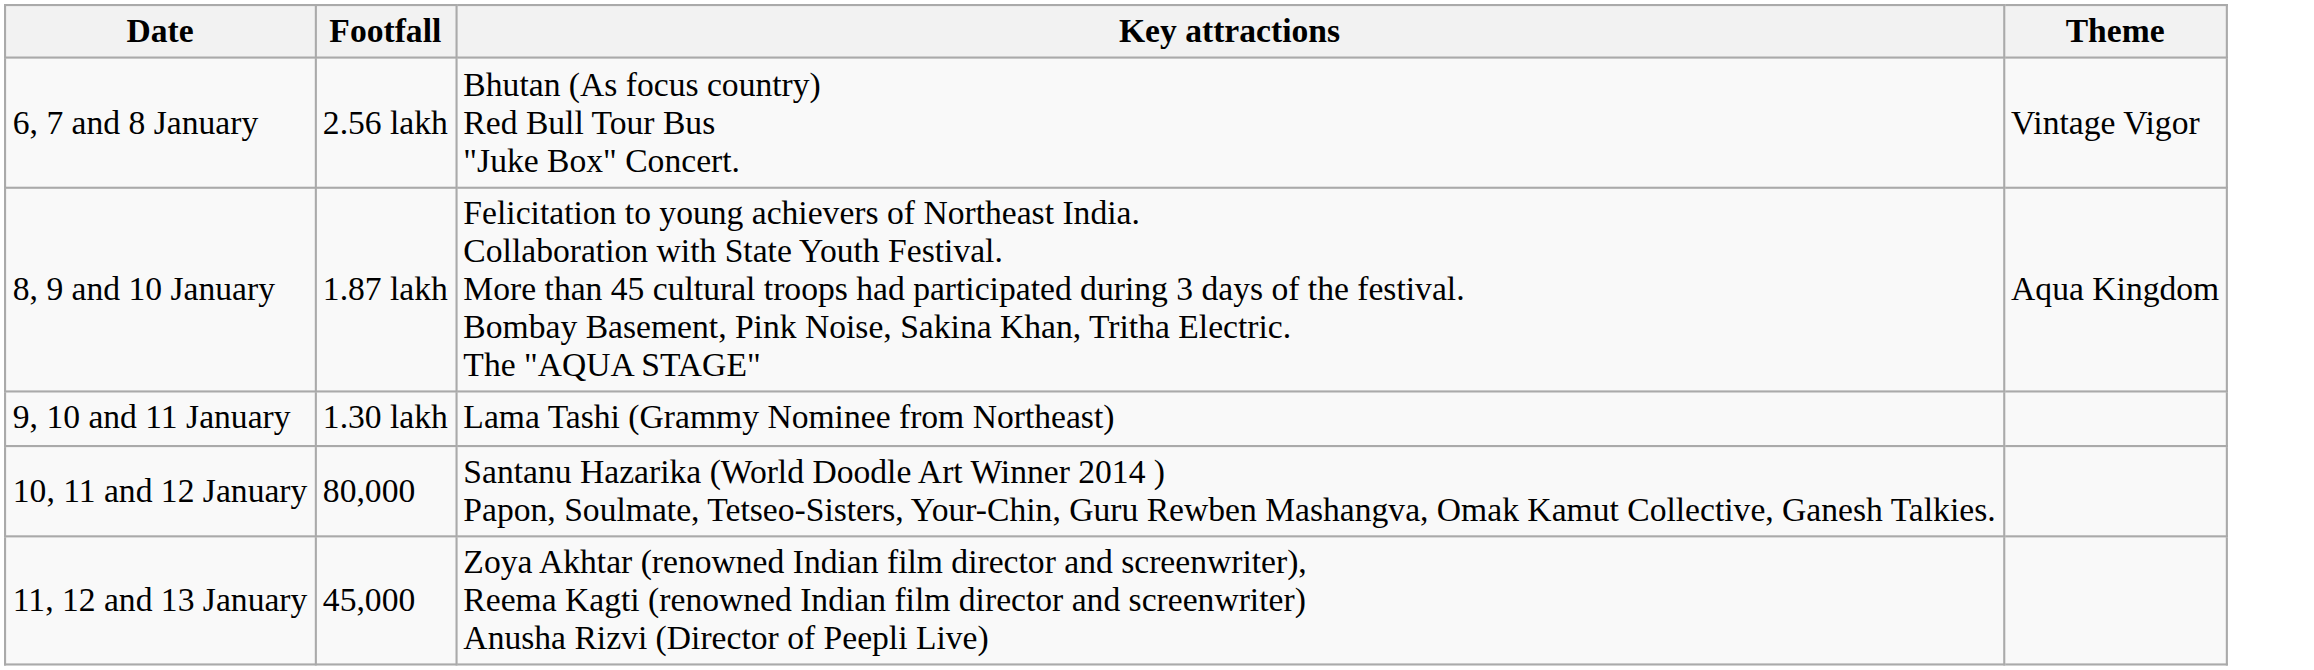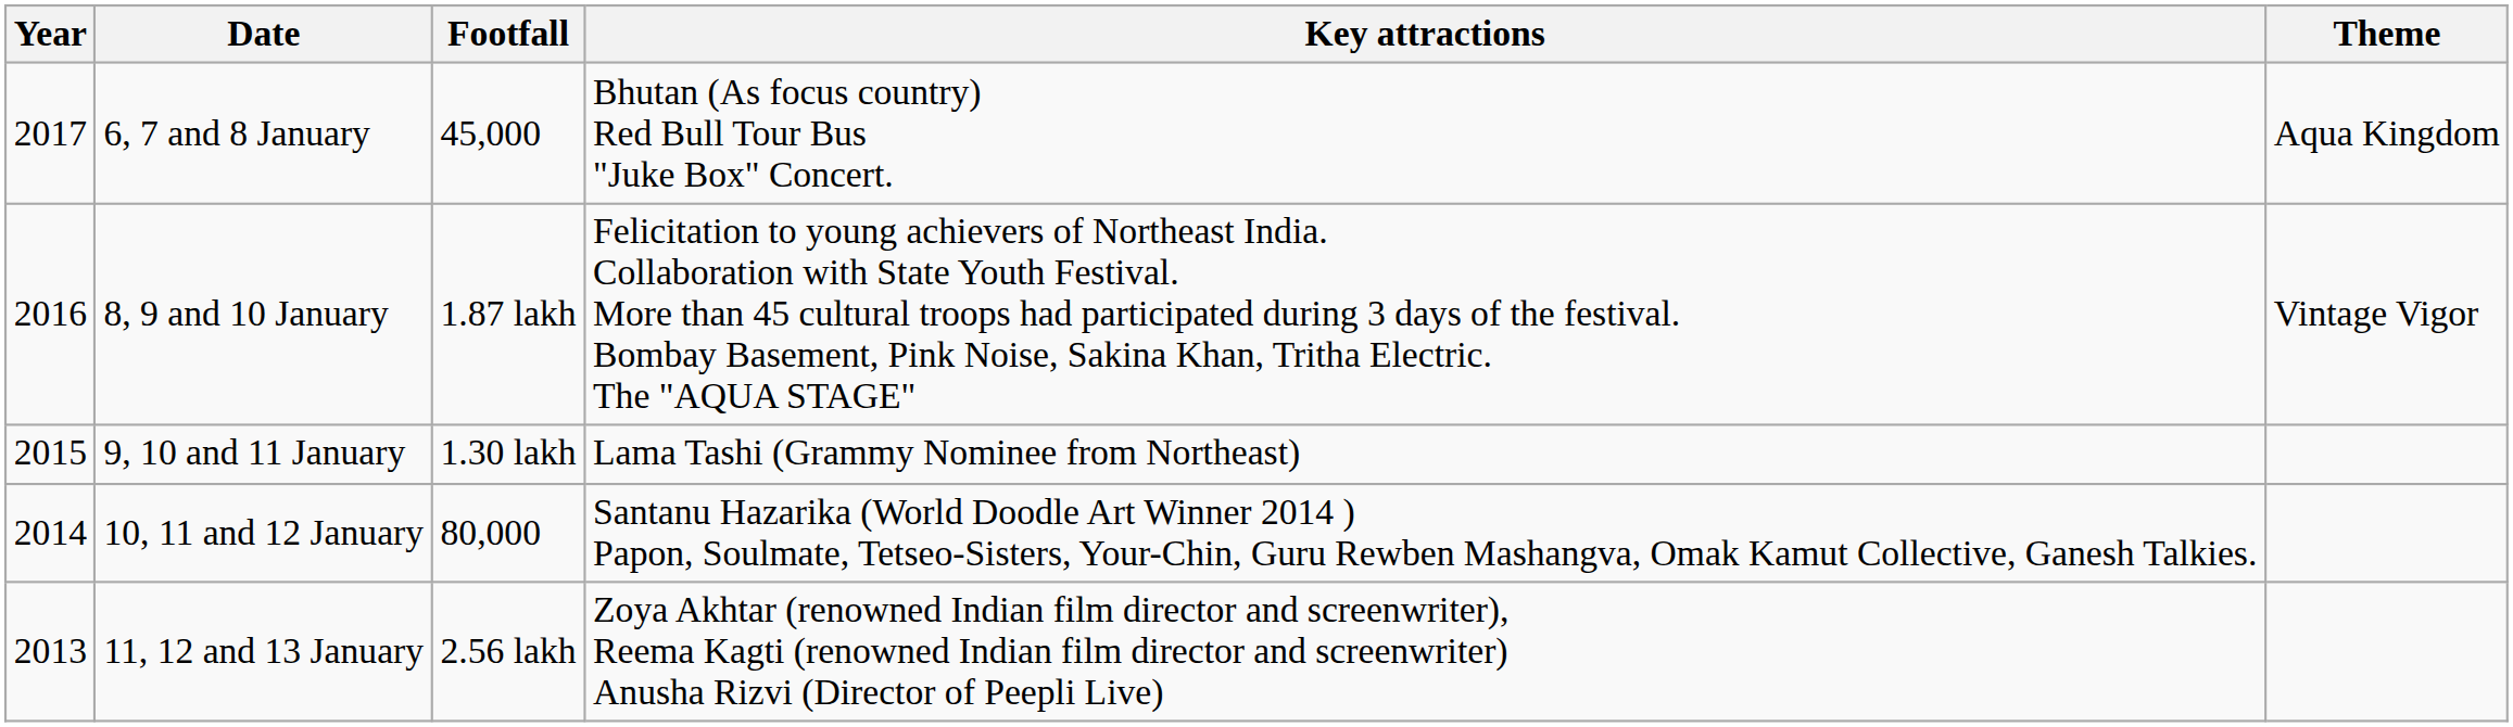+ column: Year | 2017 | 2016 | 2015 | 2014 | 2013
6, 7 and 8 January | Footfall: 2.56 lakh -> 45,000
6, 7 and 8 January | Theme: Vintage Vigor -> Aqua Kingdom
8, 9 and 10 January | Theme: Aqua Kingdom -> Vintage Vigor
11, 12 and 13 January | Footfall: 45,000 -> 2.56 lakh
